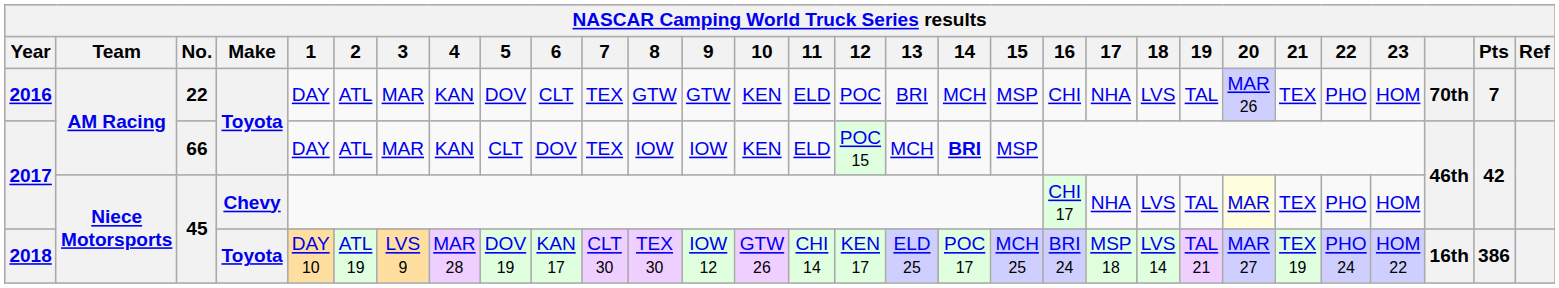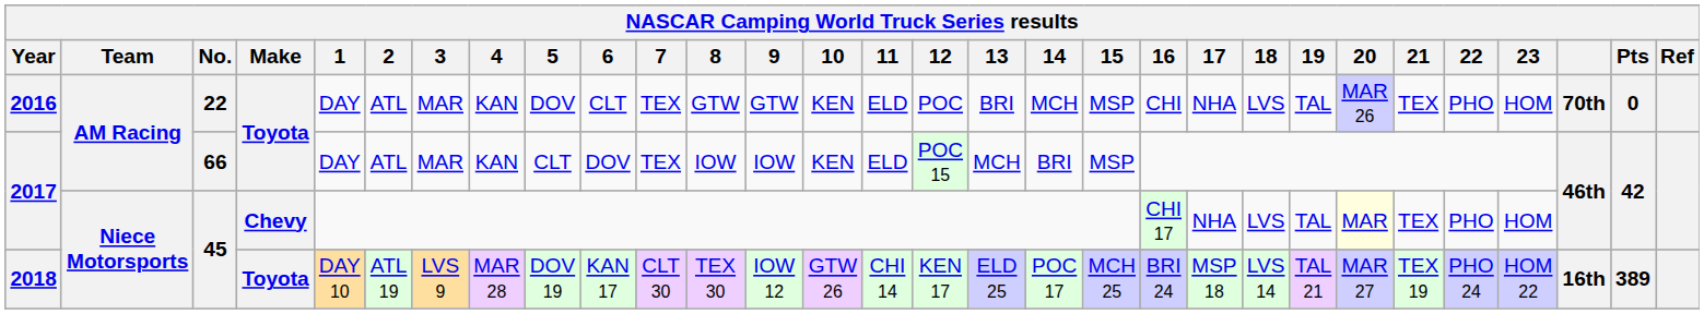2016 | Pts: 7 -> 0
2017 / 66 | 14: bold -> normal
2018 | Pts: 386 -> 389
